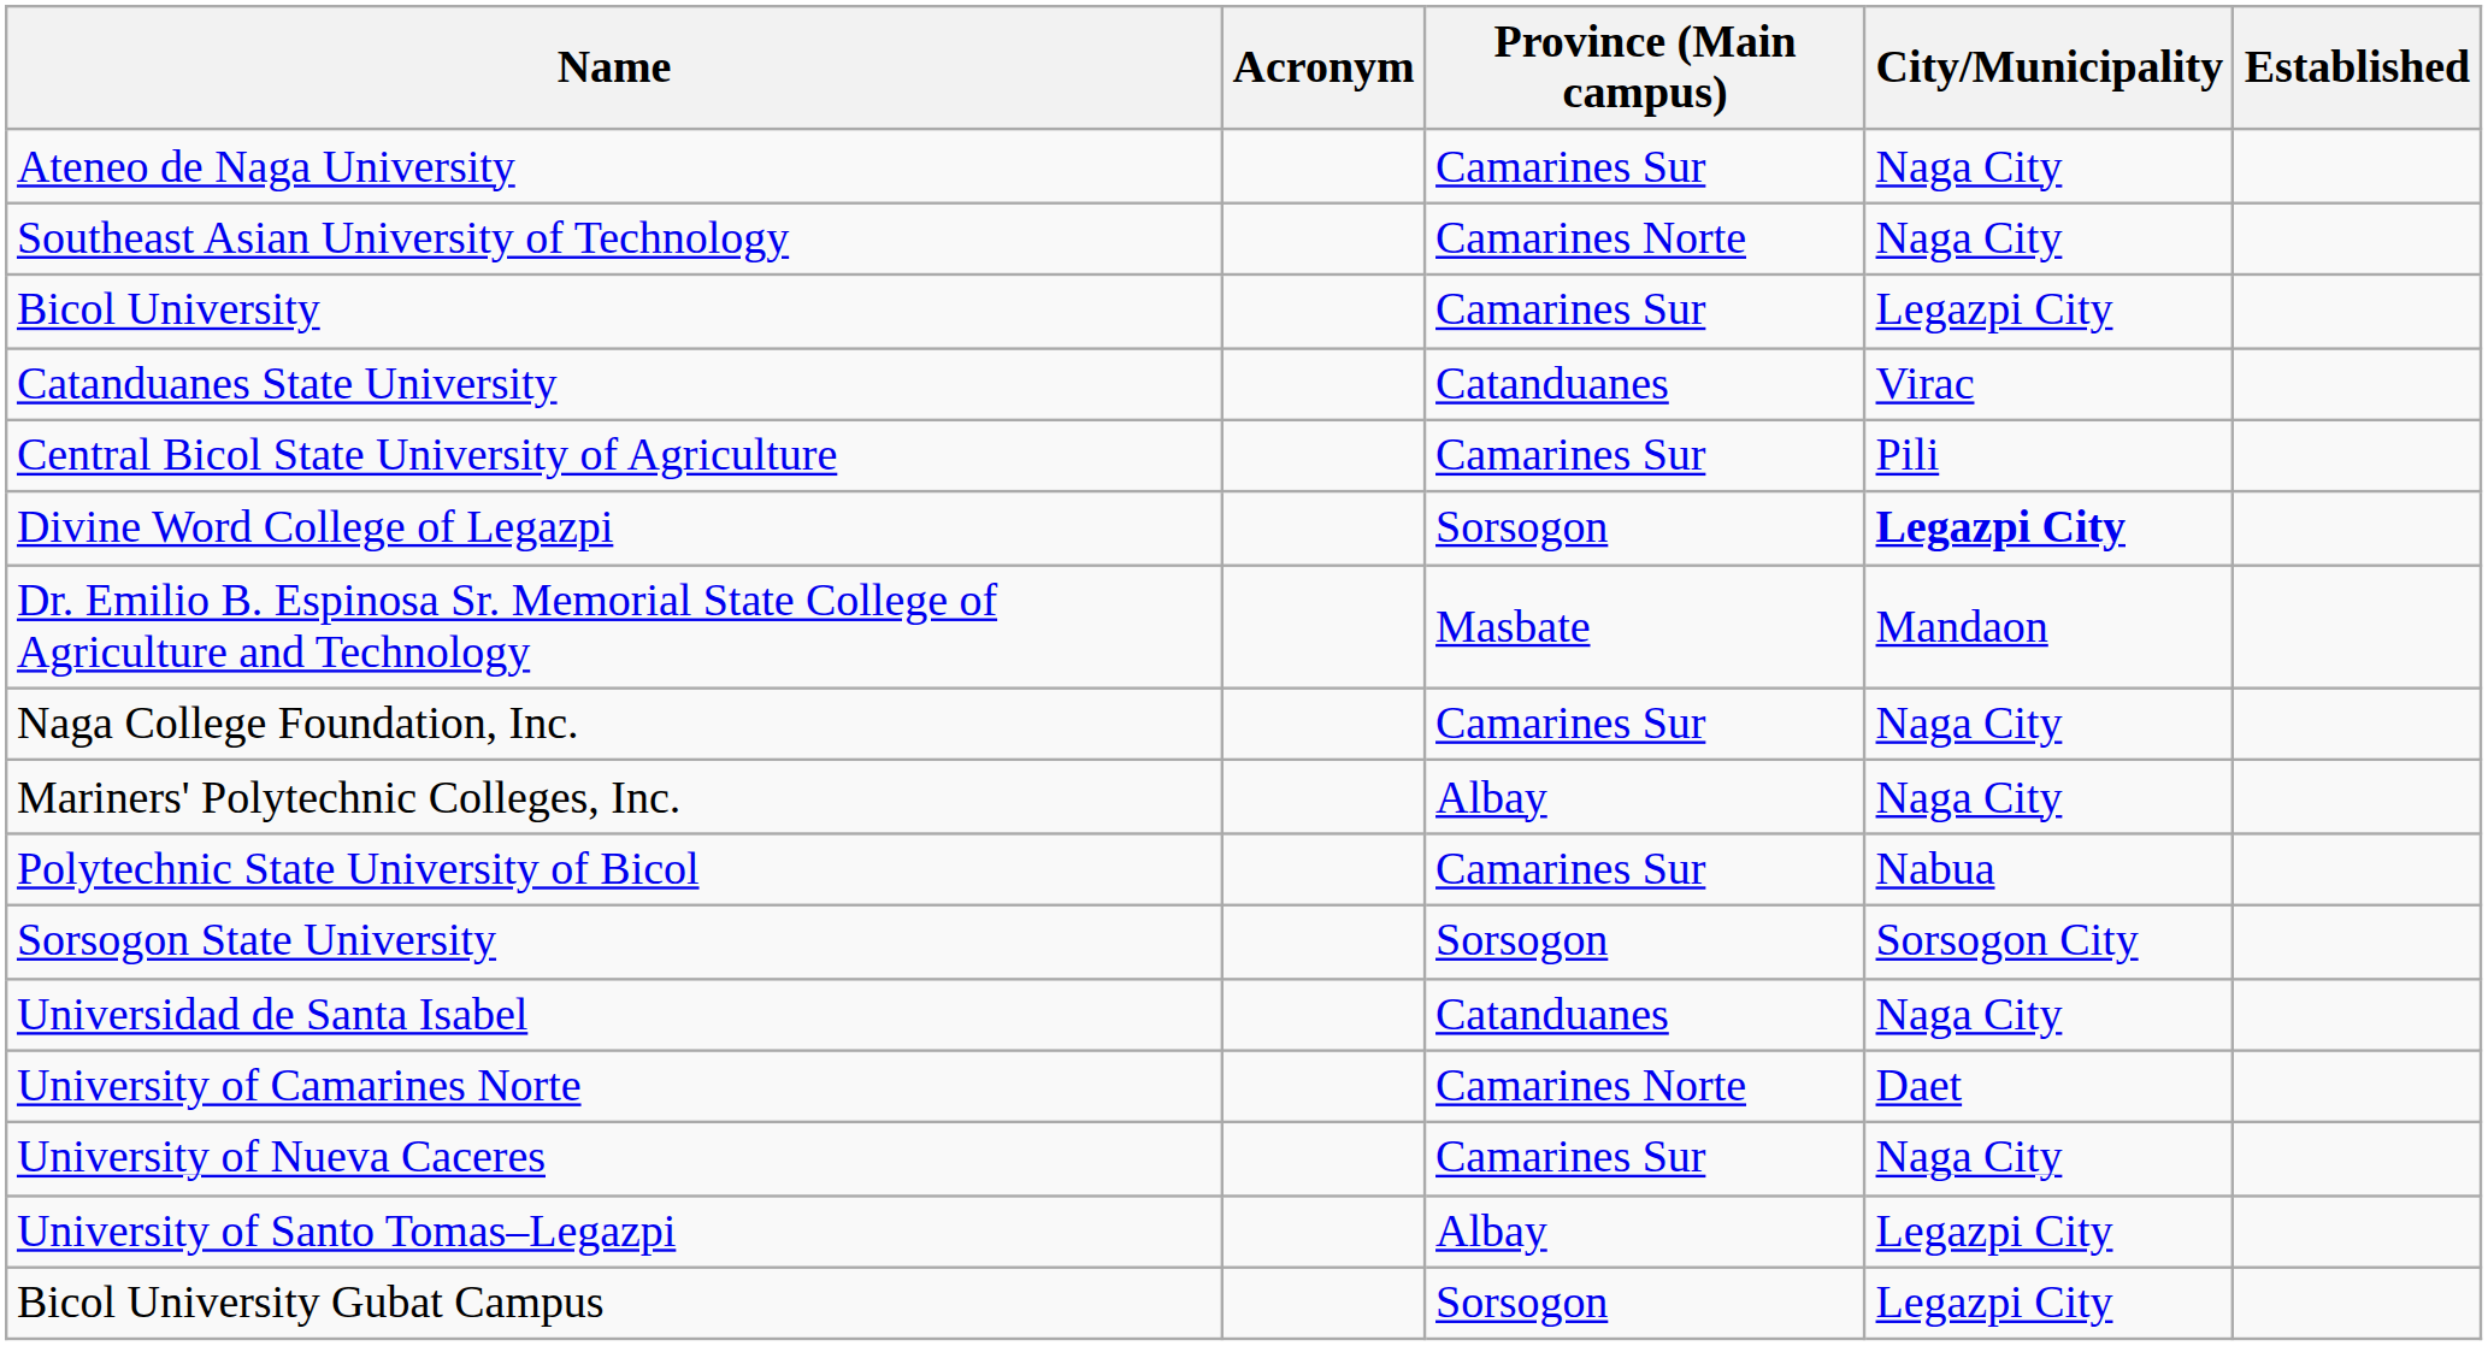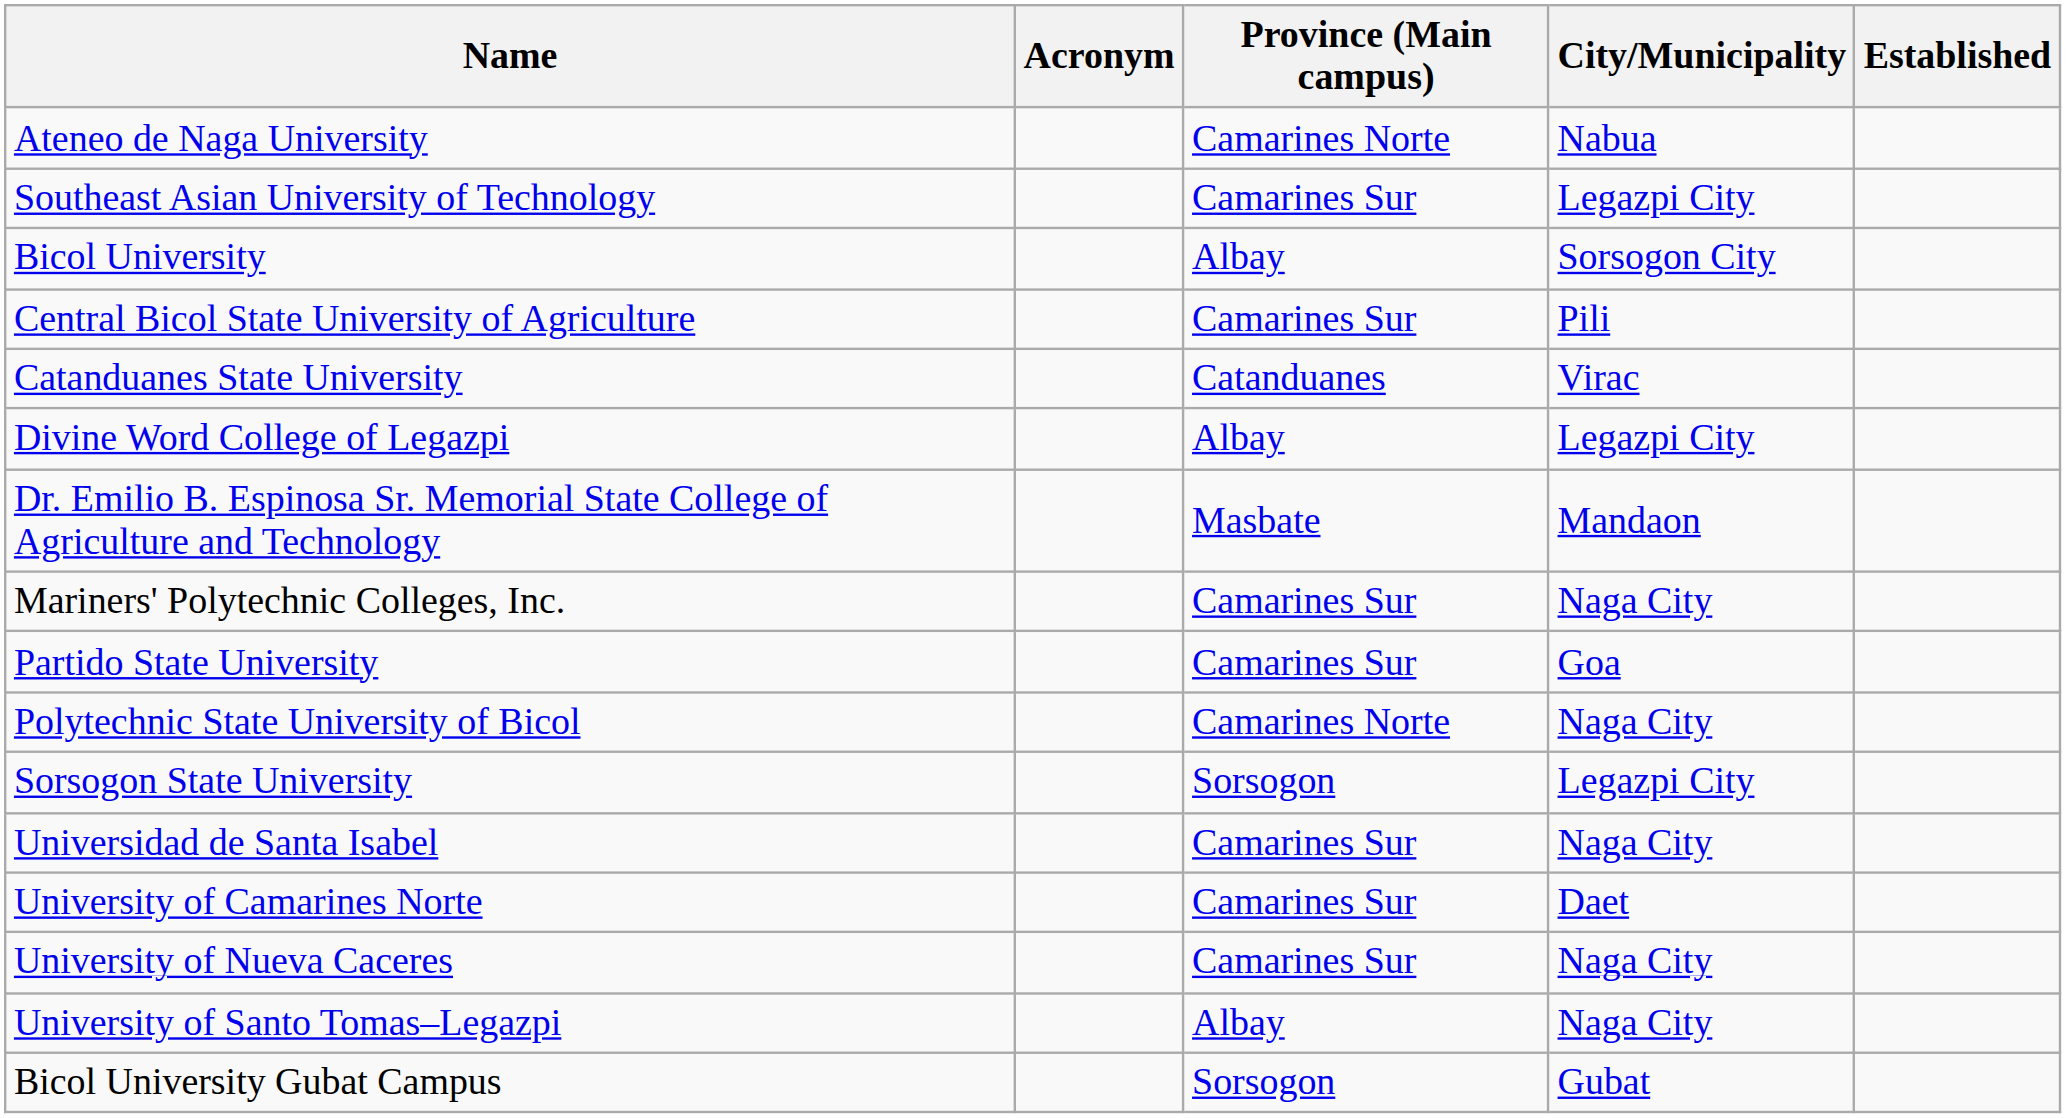Ateneo de Naga University | Province (Main campus): Camarines Sur -> Camarines Norte
Ateneo de Naga University | City/Municipality: Naga City -> Nabua
Southeast Asian University of Technology | Province (Main campus): Camarines Norte -> Camarines Sur
Southeast Asian University of Technology | City/Municipality: Naga City -> Legazpi City
Bicol University | Province (Main campus): Camarines Sur -> Albay
Bicol University | City/Municipality: Legazpi City -> Sorsogon City
rows swapped: Catanduanes State University <-> Central Bicol State University of Agriculture
Divine Word College of Legazpi | Province (Main campus): Sorsogon -> Albay
Divine Word College of Legazpi | City/Municipality: bold -> normal
- row: Naga College Foundation, Inc. | Camarines Sur | Naga City
Mariners' Polytechnic Colleges, Inc. | Province (Main campus): Albay -> Camarines Sur
+ row: Partido State University | Camarines Sur | Goa
Polytechnic State University of Bicol | Province (Main campus): Camarines Sur -> Camarines Norte
Polytechnic State University of Bicol | City/Municipality: Nabua -> Naga City
Sorsogon State University | City/Municipality: Sorsogon City -> Legazpi City
Universidad de Santa Isabel | Province (Main campus): Catanduanes -> Camarines Sur
University of Camarines Norte | Province (Main campus): Camarines Norte -> Camarines Sur
University of Santo Tomas–Legazpi | City/Municipality: Legazpi City -> Naga City
Bicol University Gubat Campus | City/Municipality: Legazpi City -> Gubat
